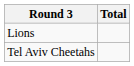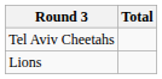rows swapped: Tel Aviv Cheetahs <-> Lions
